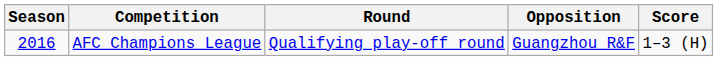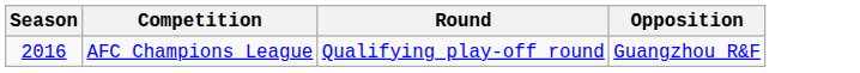- column: Score | 1–3 (H)
